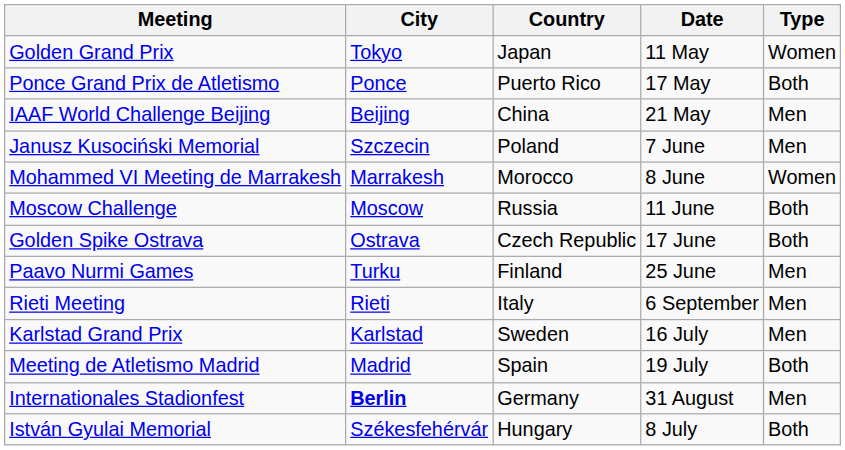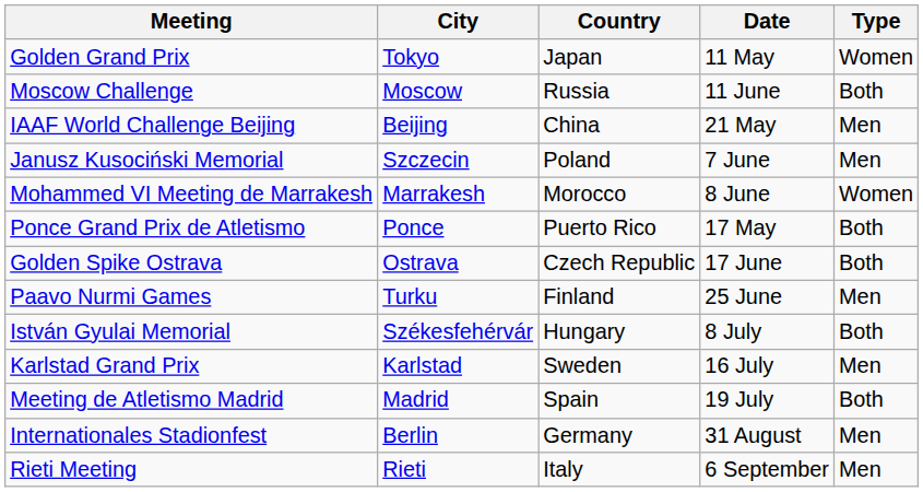rows swapped: Ponce Grand Prix de Atletismo <-> Moscow Challenge
rows swapped: István Gyulai Memorial <-> Rieti Meeting
Internationales Stadionfest | City: bold -> normal
